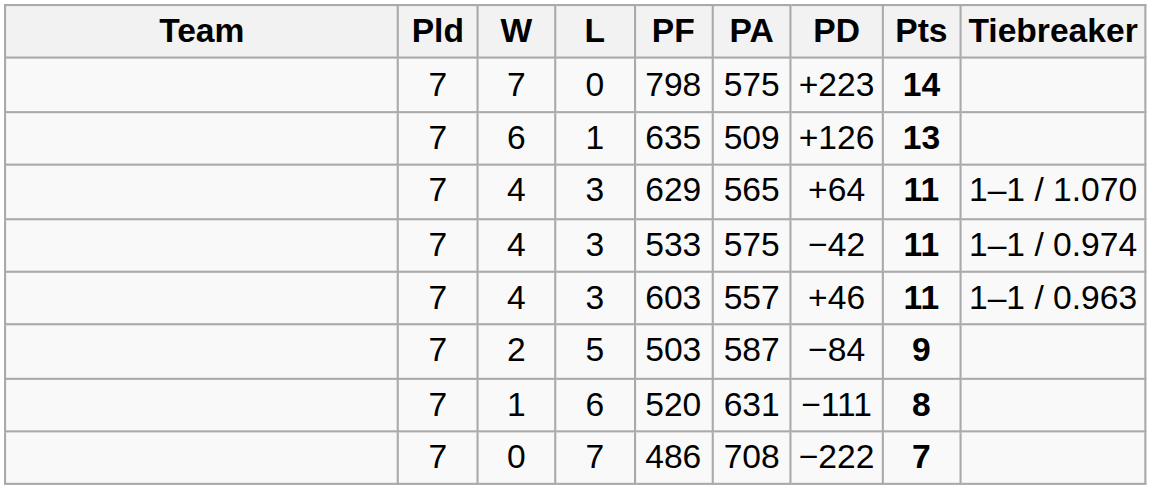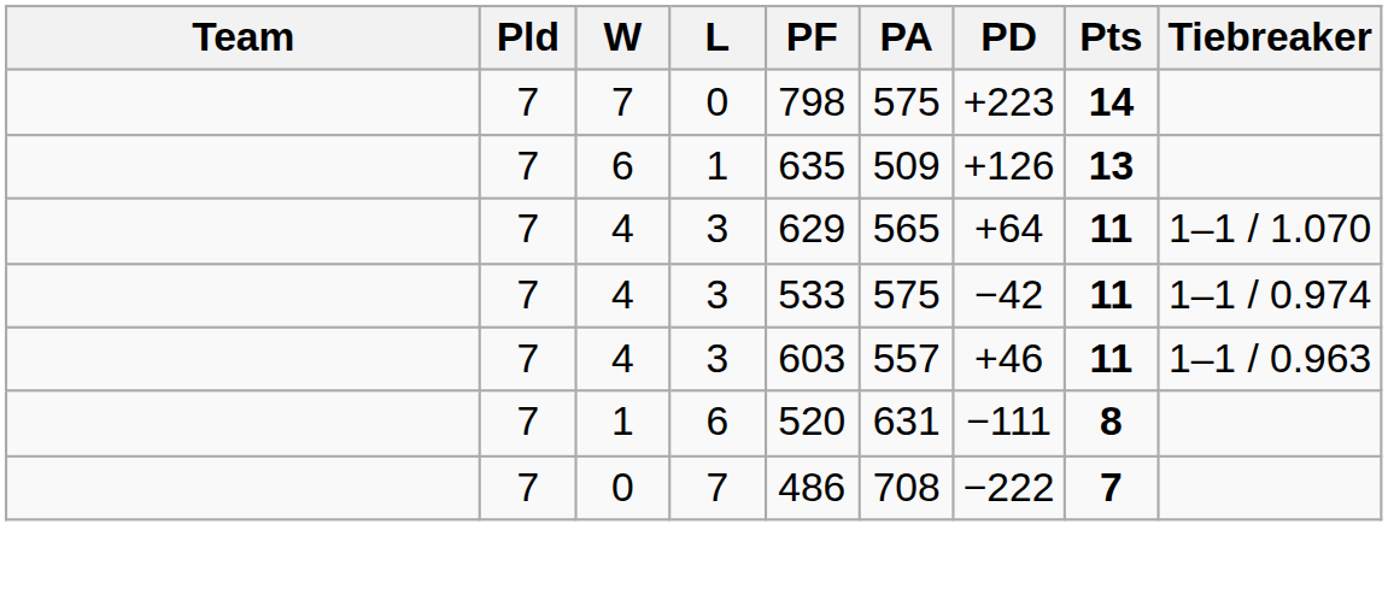- row: 7 | 2 | 5 | 503 | 587 | −84 | 9
